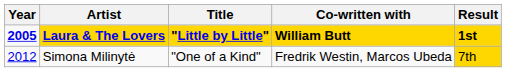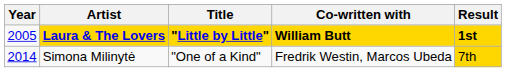Laura & The Lovers | Year: bold -> normal
Simona Milinytė | Year: 2012 -> 2014
